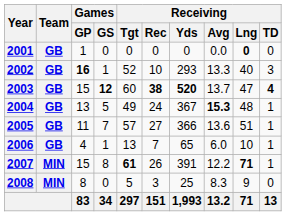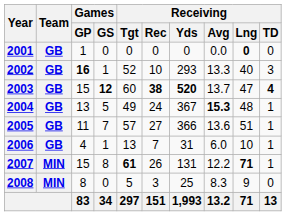2006 | Receiving / Yds: 65 -> 31
2007 | Receiving / Yds: 391 -> 131
